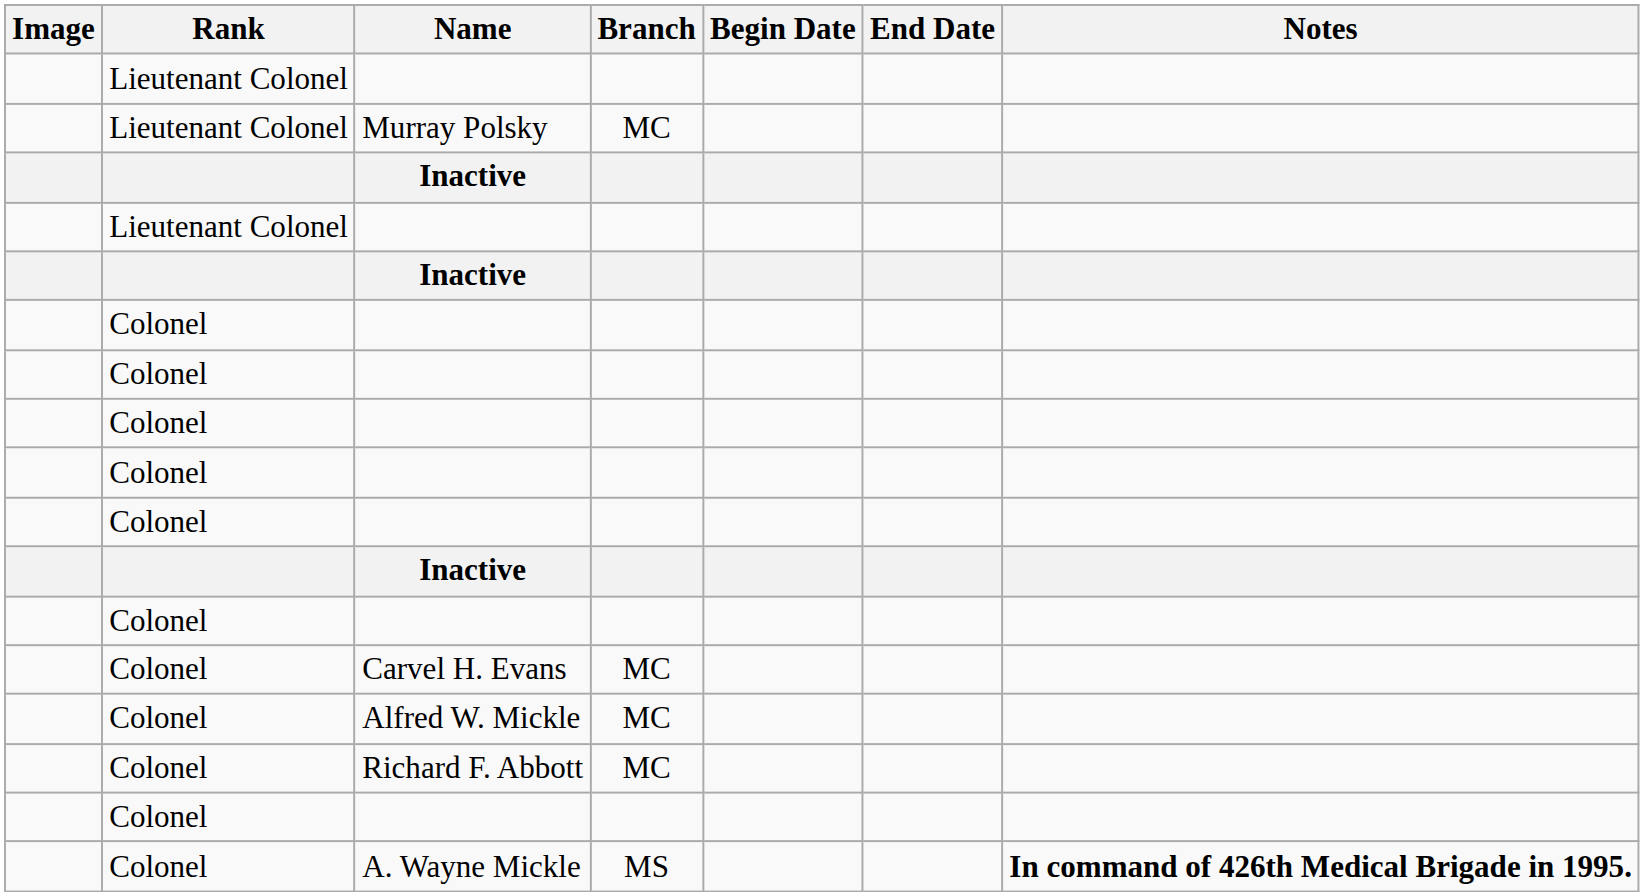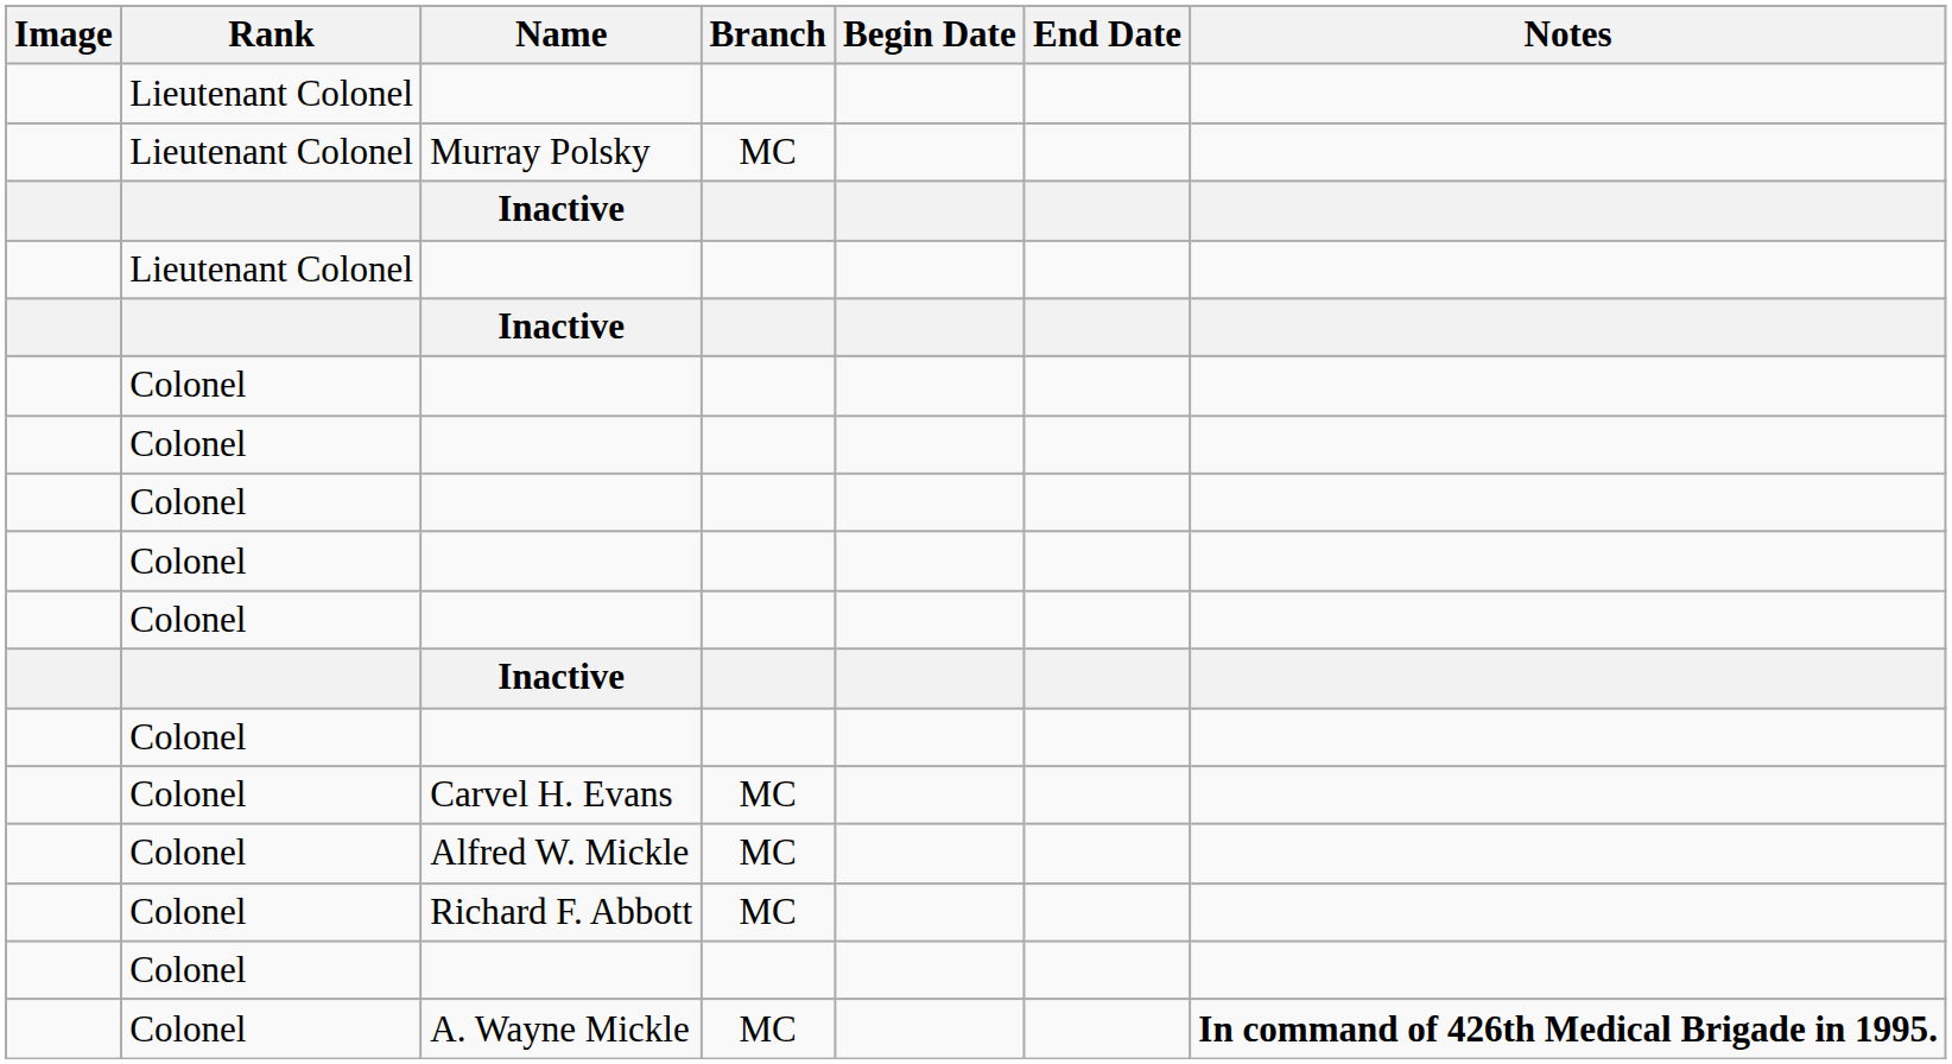A. Wayne Mickle | Branch: MS -> MC
